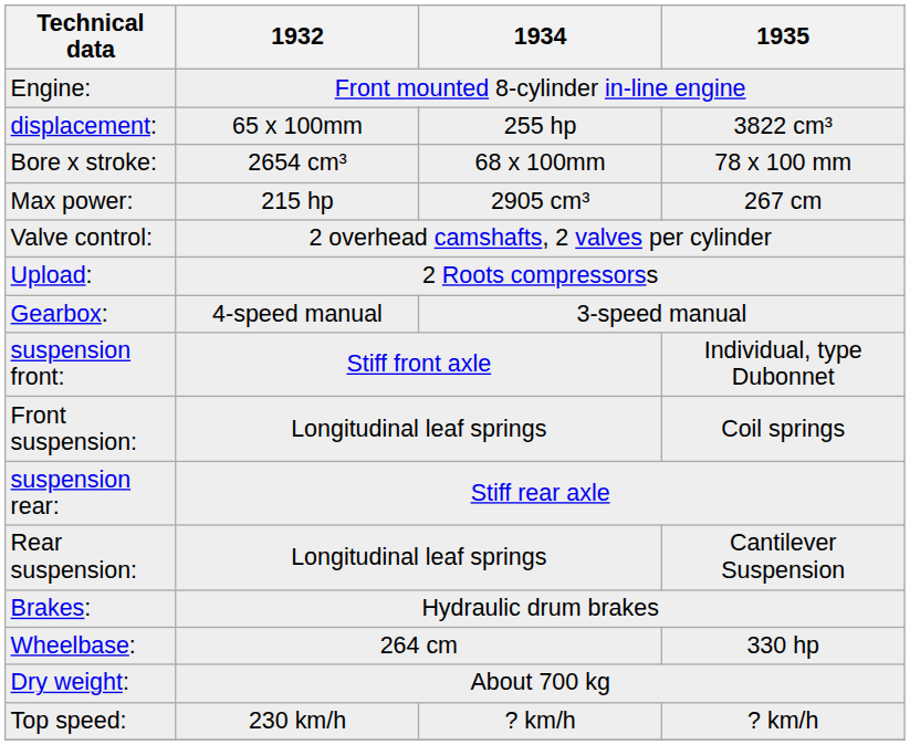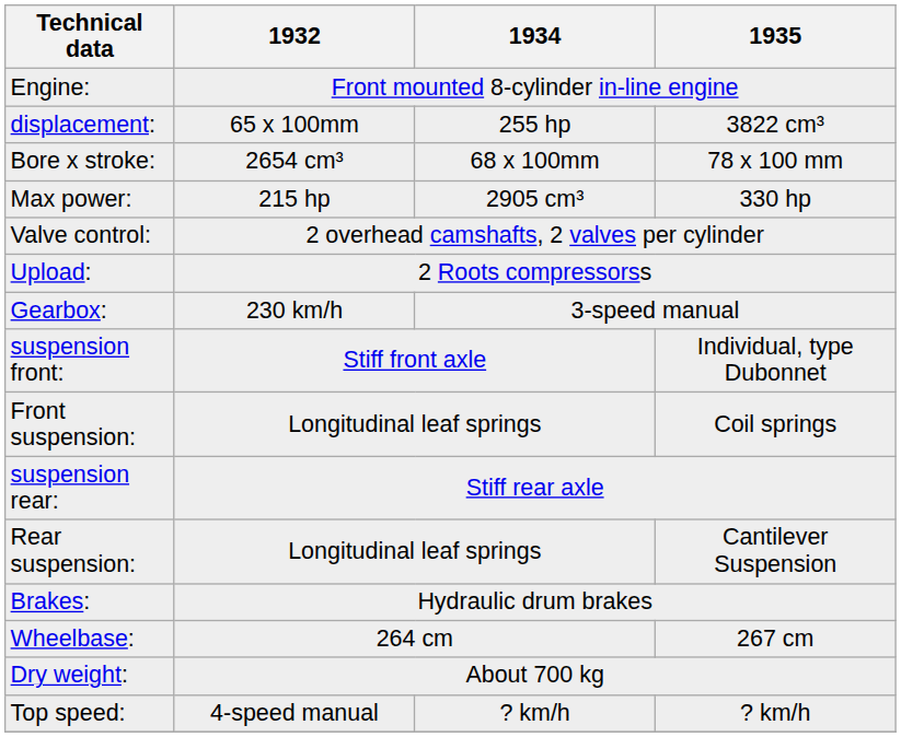Max power: | 1935: 267 cm -> 330 hp
Gearbox: | 1932: 4-speed manual -> 230 km/h
Wheelbase: | 1935: 330 hp -> 267 cm
Top speed: | 1932: 230 km/h -> 4-speed manual
